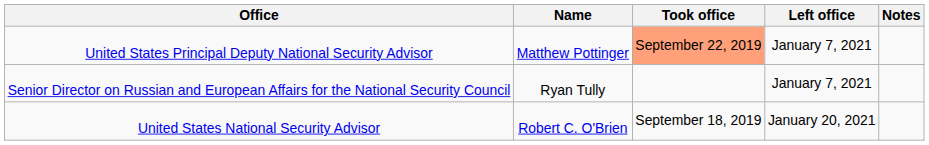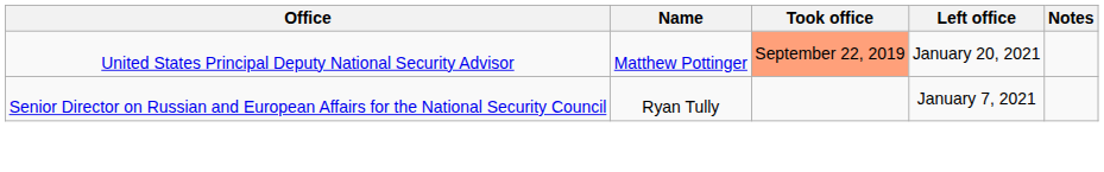United States Principal Deputy National Security Advisor | Left office: January 7, 2021 -> January 20, 2021
- row: United States National Security Advisor | Robert C. O'Brien | September 18, 2019 | January 20, 2021
